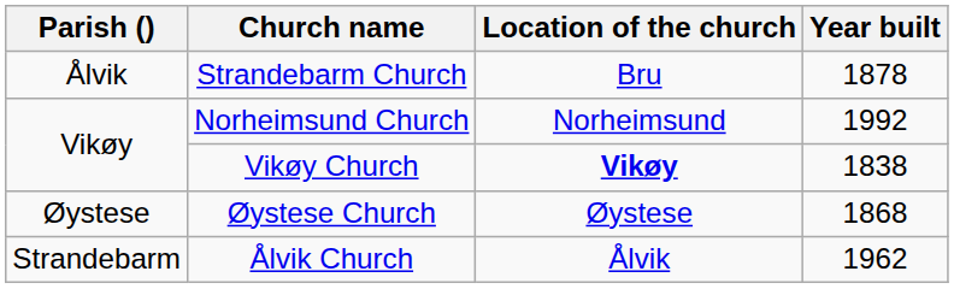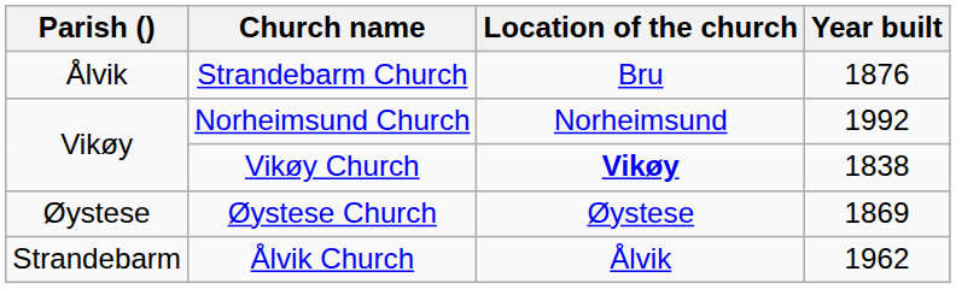Strandebarm Church | Year built: 1878 -> 1876
Øystese Church | Year built: 1868 -> 1869
